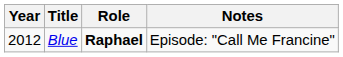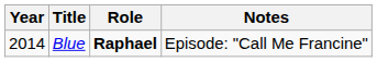Blue | Year: 2012 -> 2014
